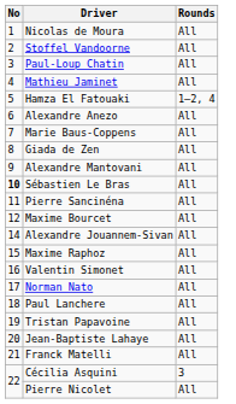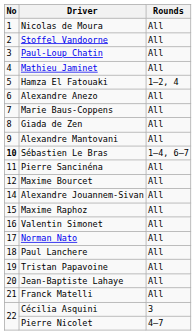Sébastien Le Bras | Rounds: All -> 1–4, 6–7
Pierre Nicolet | Rounds: All -> 4–7
